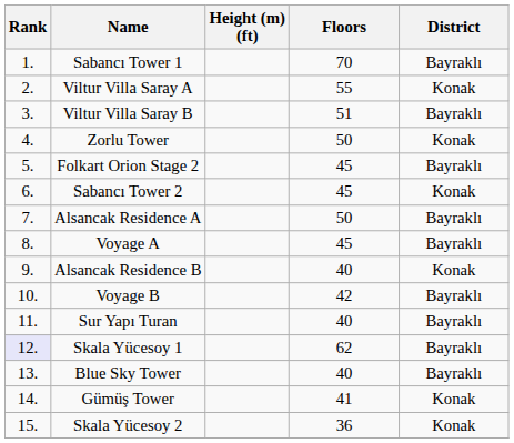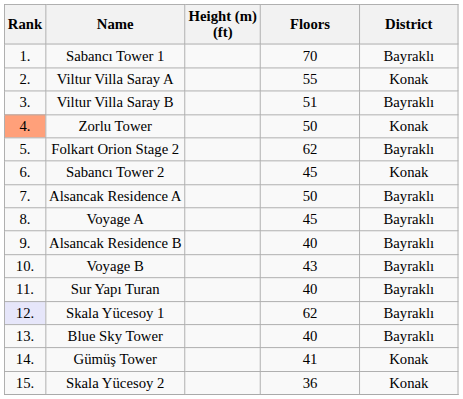Zorlu Tower | Rank: no background -> lightsalmon background
Folkart Orion Stage 2 | Floors: 45 -> 62
Alsancak Residence B | District: Konak -> Bayraklı
Voyage B | Floors: 42 -> 43
